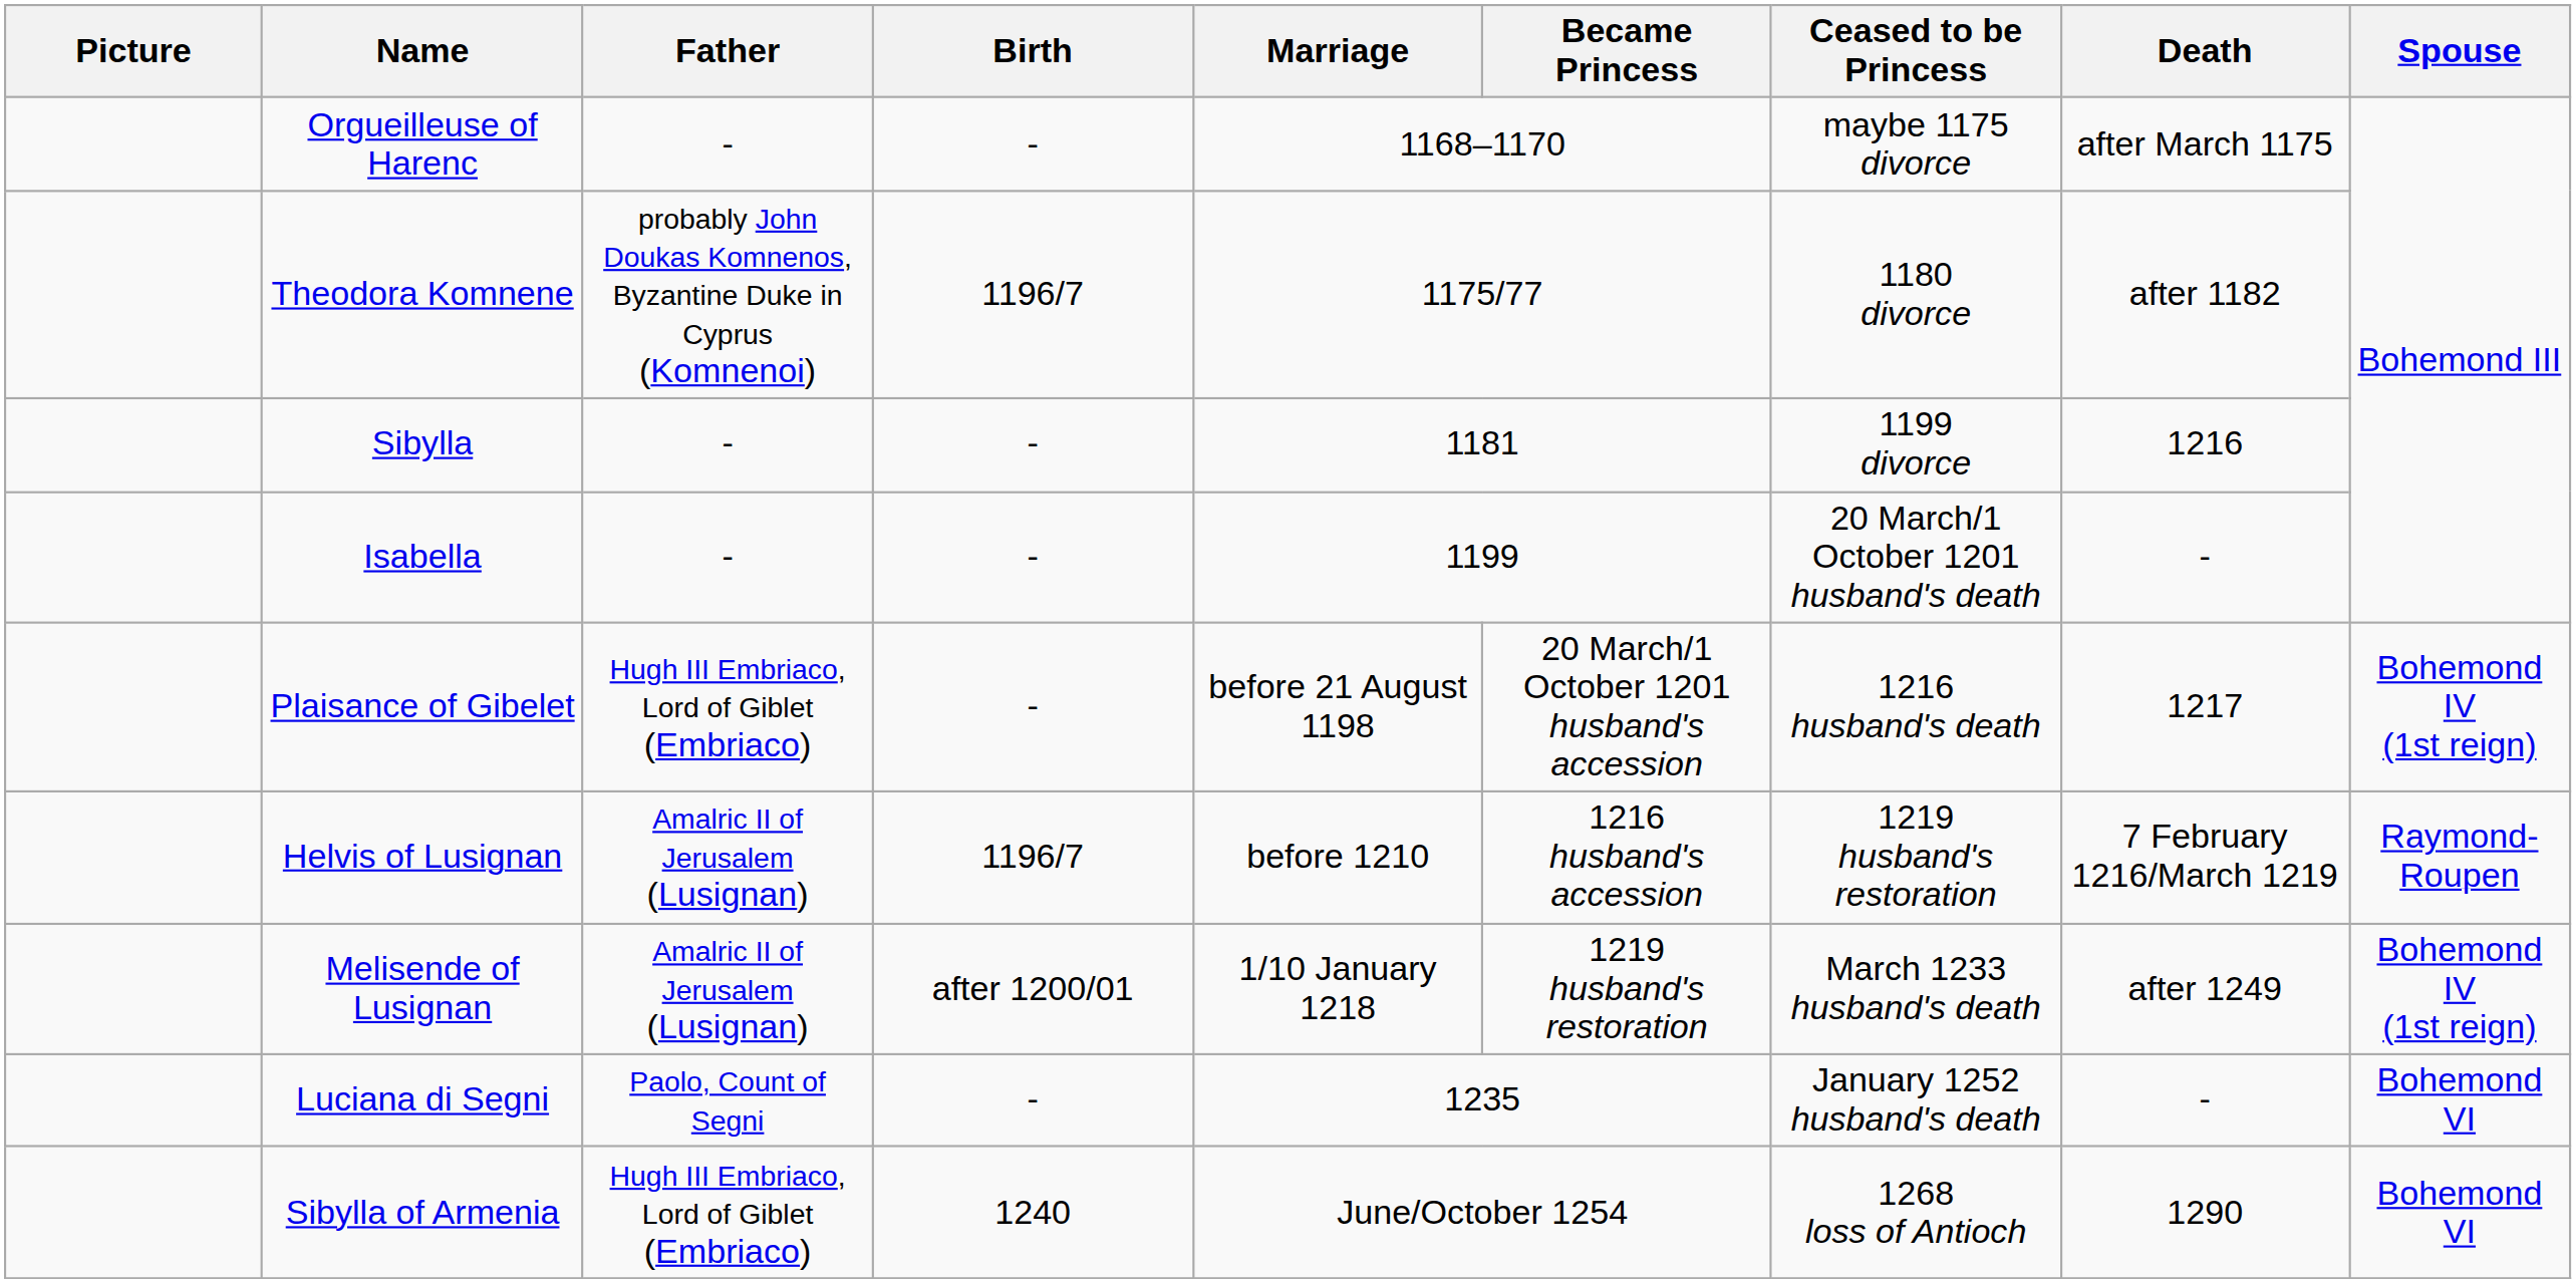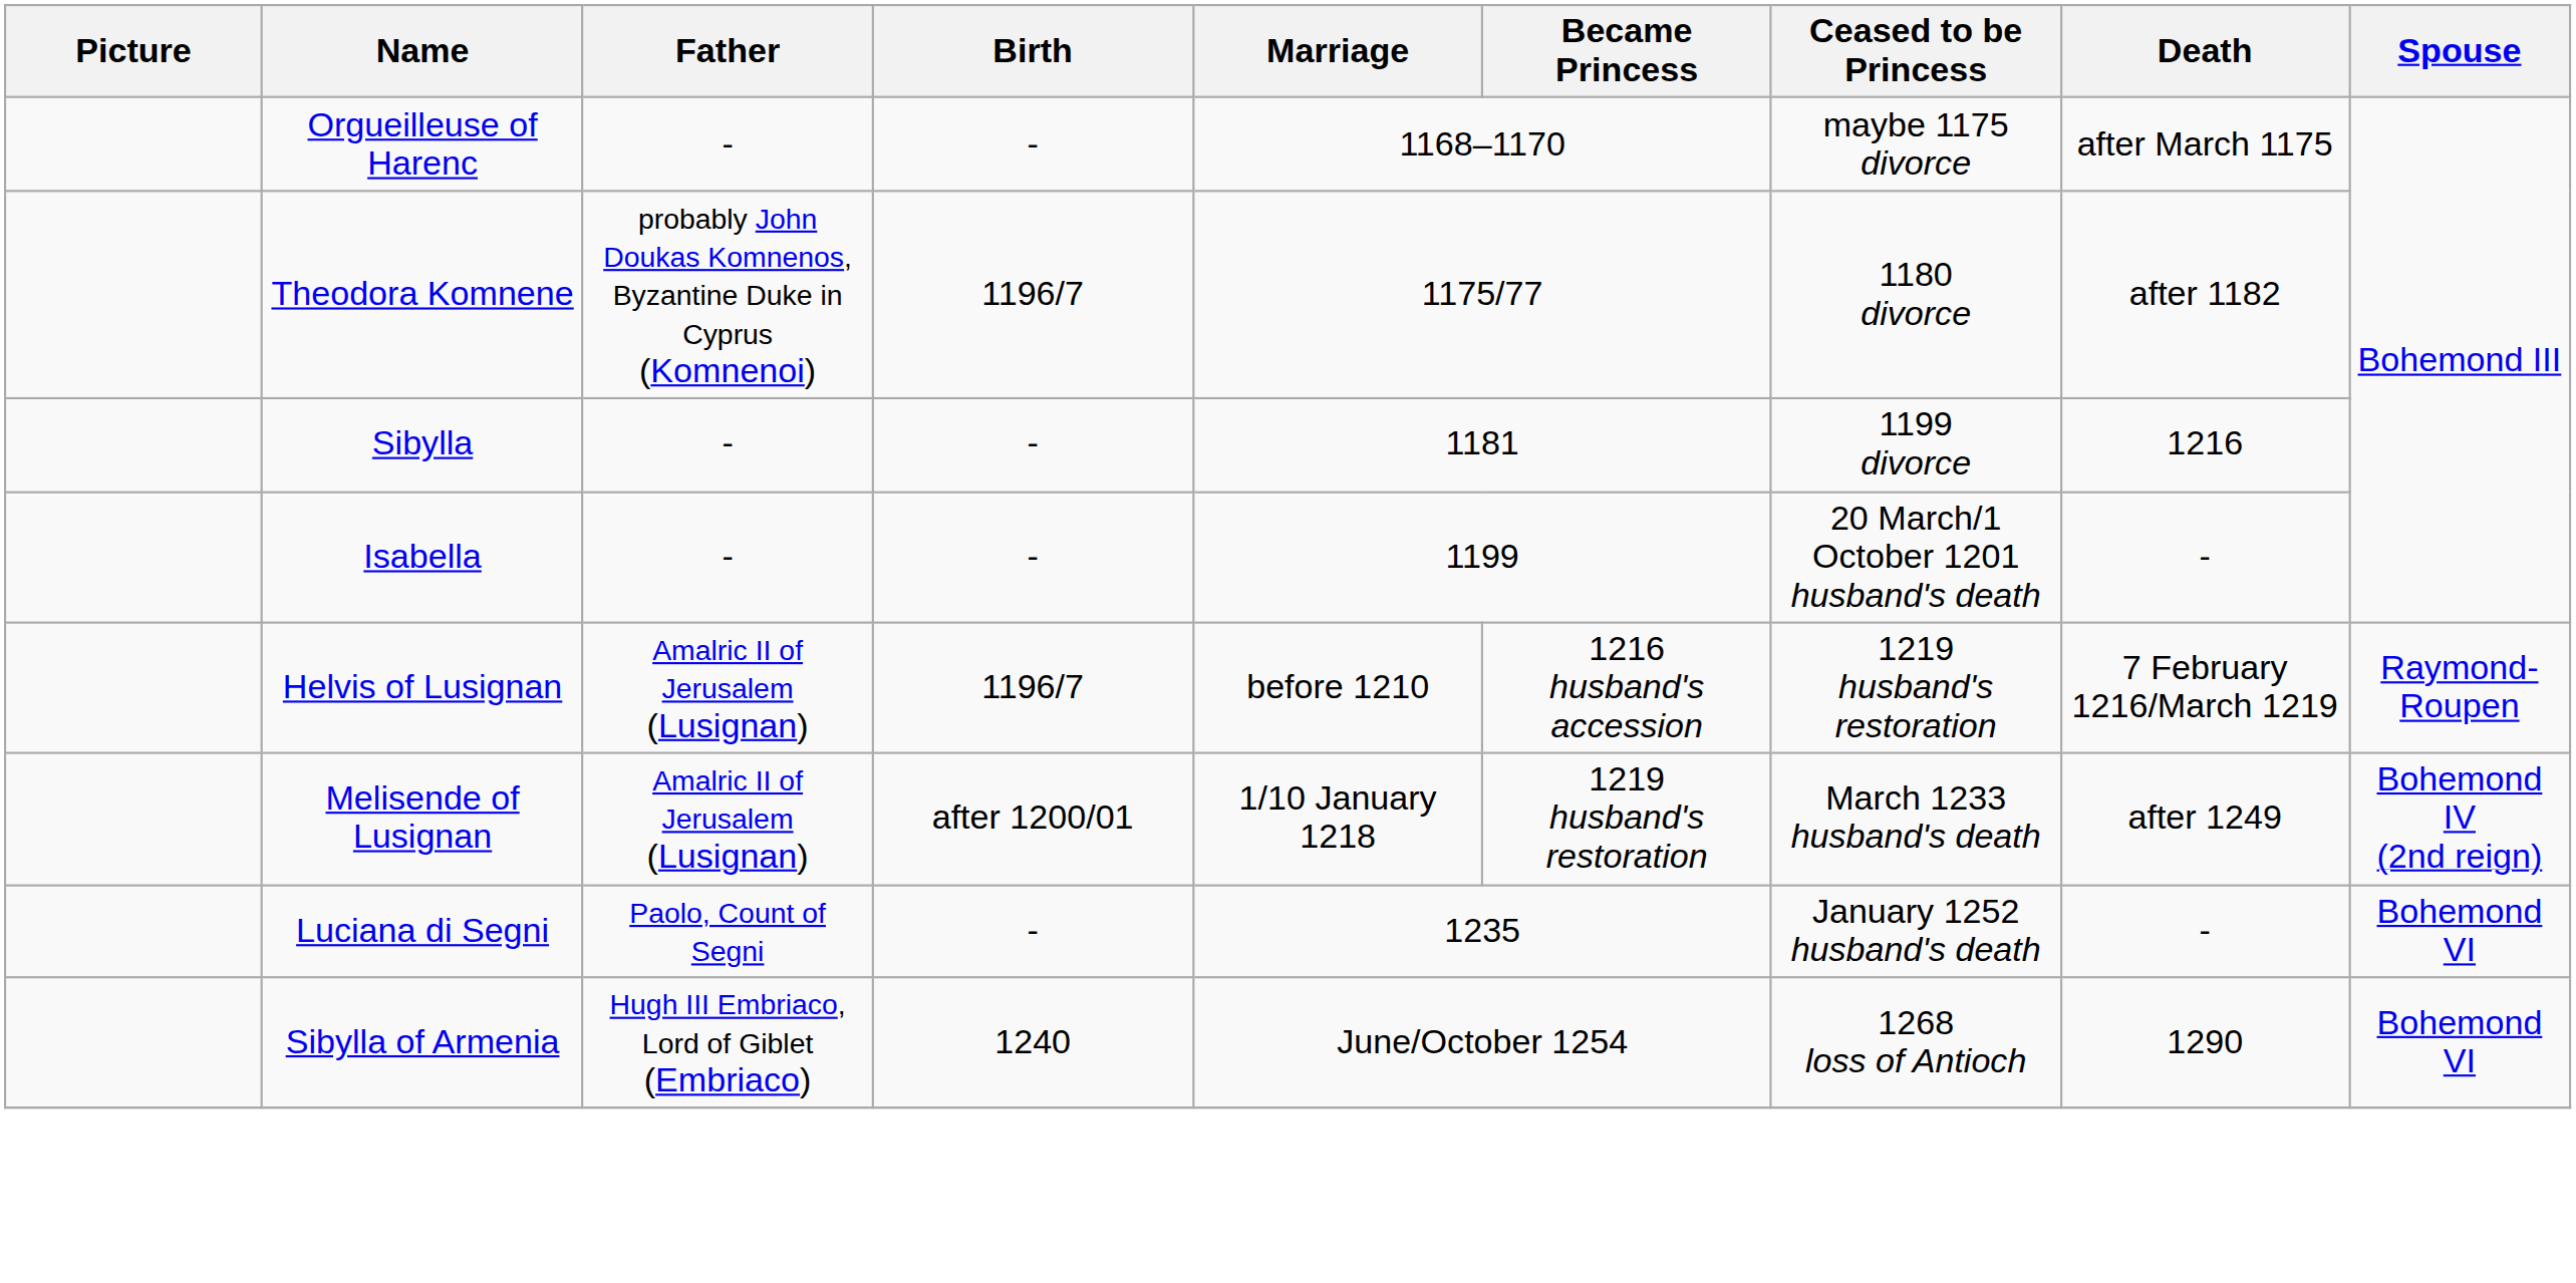- row: Plaisance of Gibelet | Hugh III Embriaco, Lord of Giblet (Embriaco) | - | before 21 August 1198 | 20 March/1 October 1201 husband's accession | 1216 husband's death | 1217 | Bohemond IV (1st reign)
Melisende of Lusignan | Spouse: Bohemond IV (1st reign) -> Bohemond IV (2nd reign)
